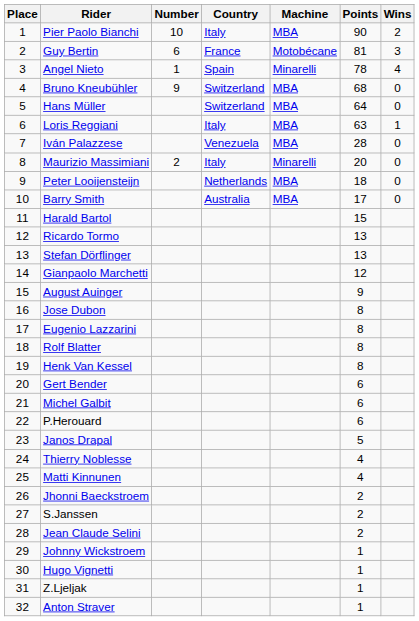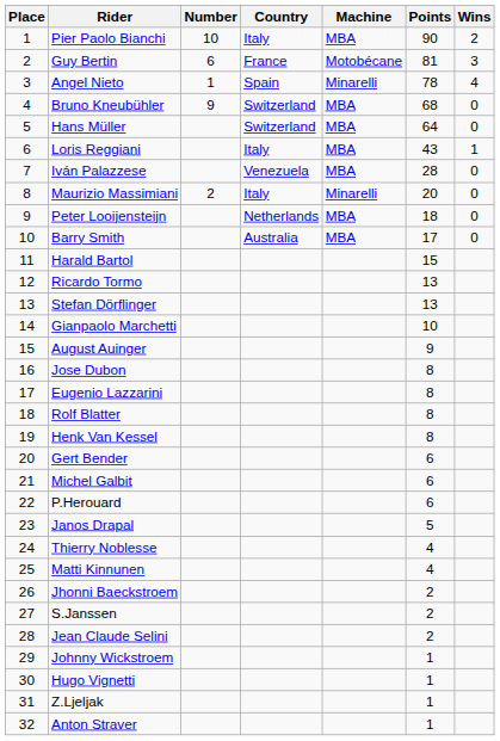Loris Reggiani | Points: 63 -> 43
Gianpaolo Marchetti | Points: 12 -> 10
